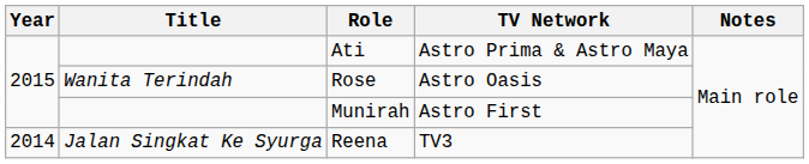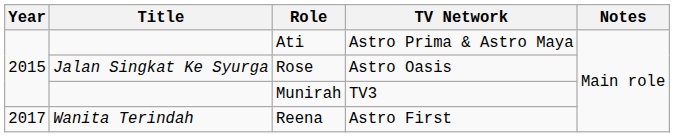Rose | Title: Wanita Terindah -> Jalan Singkat Ke Syurga
Munirah | TV Network: Astro First -> TV3
Reena | Year: 2014 -> 2017
Reena | Title: Jalan Singkat Ke Syurga -> Wanita Terindah
Reena | TV Network: TV3 -> Astro First
